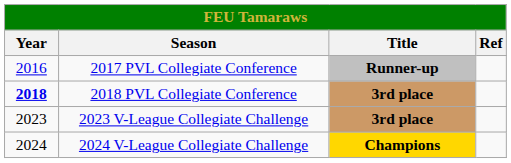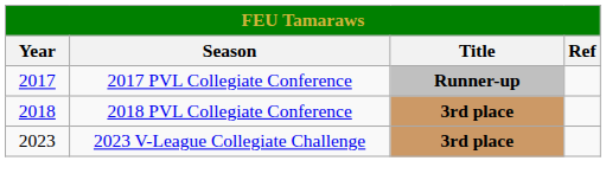2017 PVL Collegiate Conference | Year: 2016 -> 2017
2018 PVL Collegiate Conference | Year: bold -> normal
- row: 2024 | 2024 V-League Collegiate Challenge | Champions
